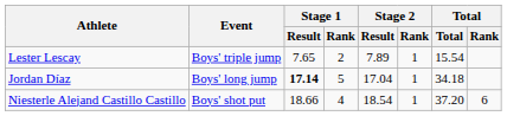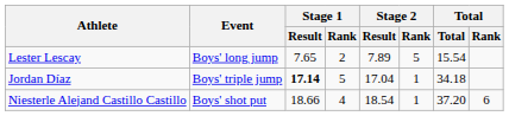Lester Lescay | Event: Boys' triple jump -> Boys' long jump
Lester Lescay | Stage 2 / Rank: 1 -> 5
Jordan Díaz | Event: Boys' long jump -> Boys' triple jump
